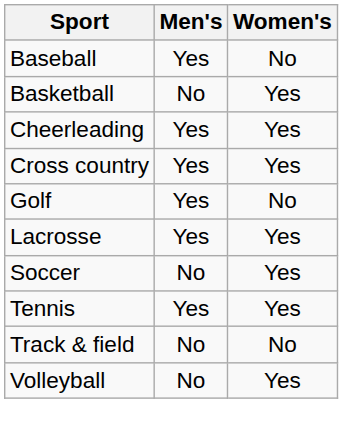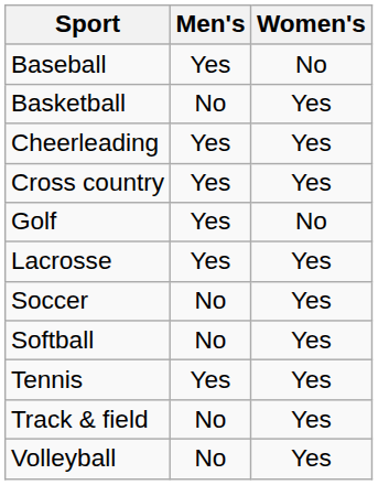+ row: Softball | No | Yes
Track & field | Women's: No -> Yes
